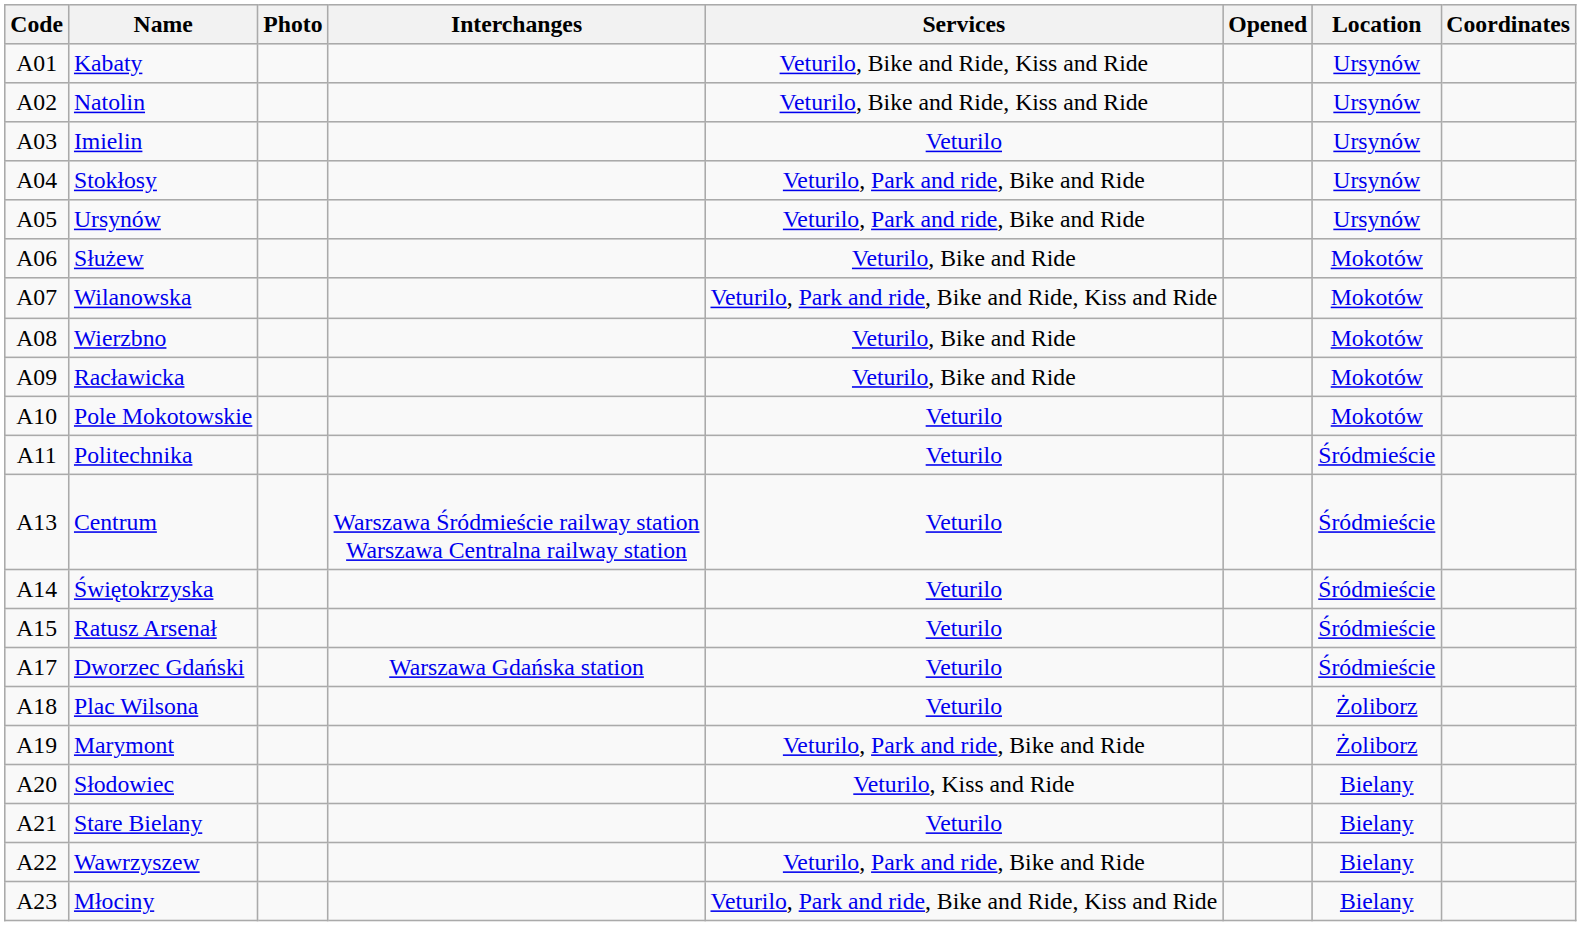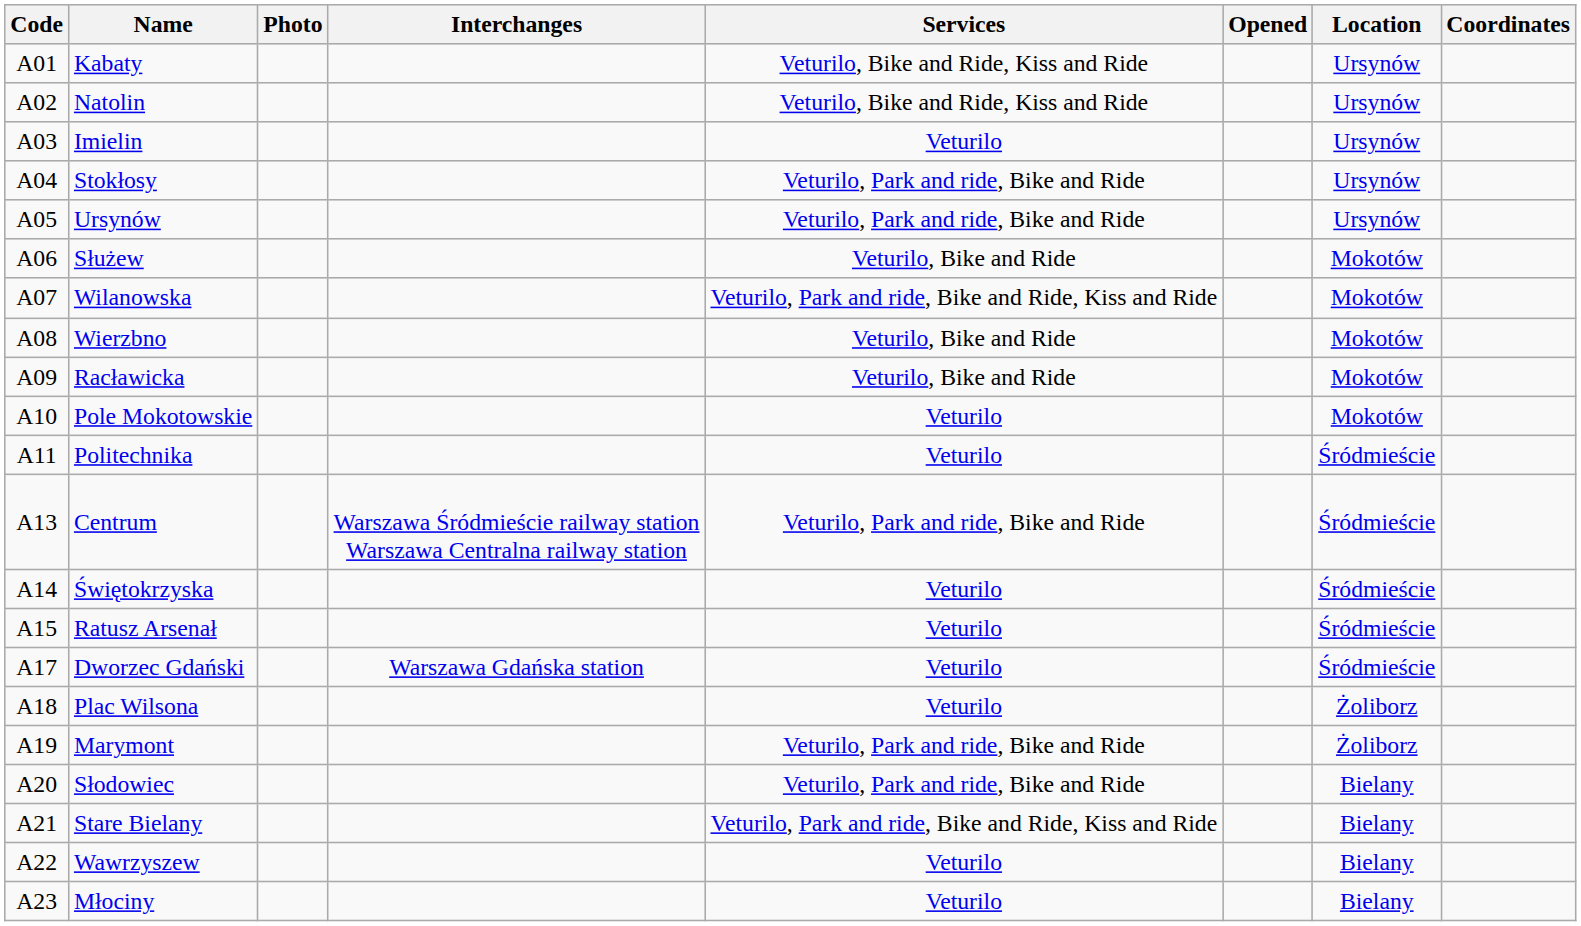Centrum | Services: Veturilo -> Veturilo, Park and ride, Bike and Ride
Słodowiec | Services: Veturilo, Kiss and Ride -> Veturilo, Park and ride, Bike and Ride
Stare Bielany | Services: Veturilo -> Veturilo, Park and ride, Bike and Ride, Kiss and Ride
Wawrzyszew | Services: Veturilo, Park and ride, Bike and Ride -> Veturilo
Młociny | Services: Veturilo, Park and ride, Bike and Ride, Kiss and Ride -> Veturilo
